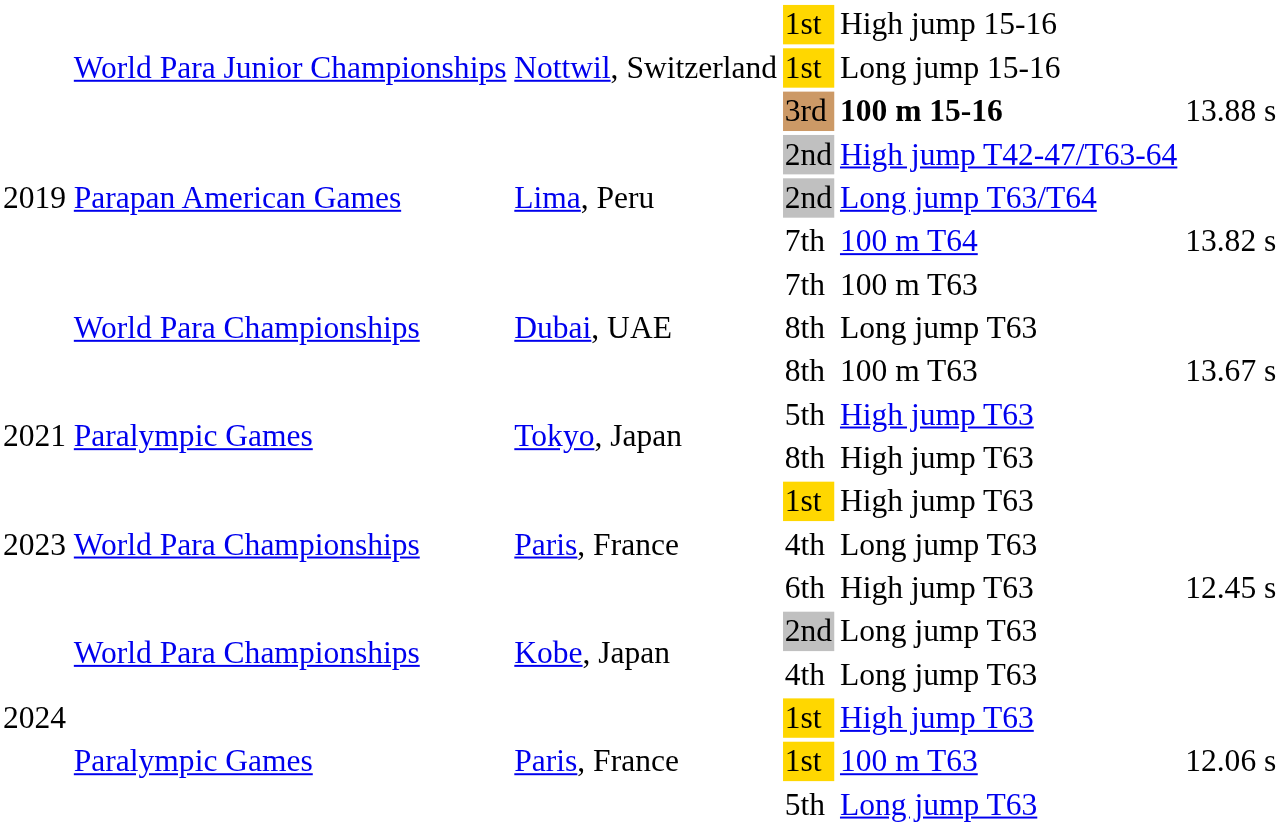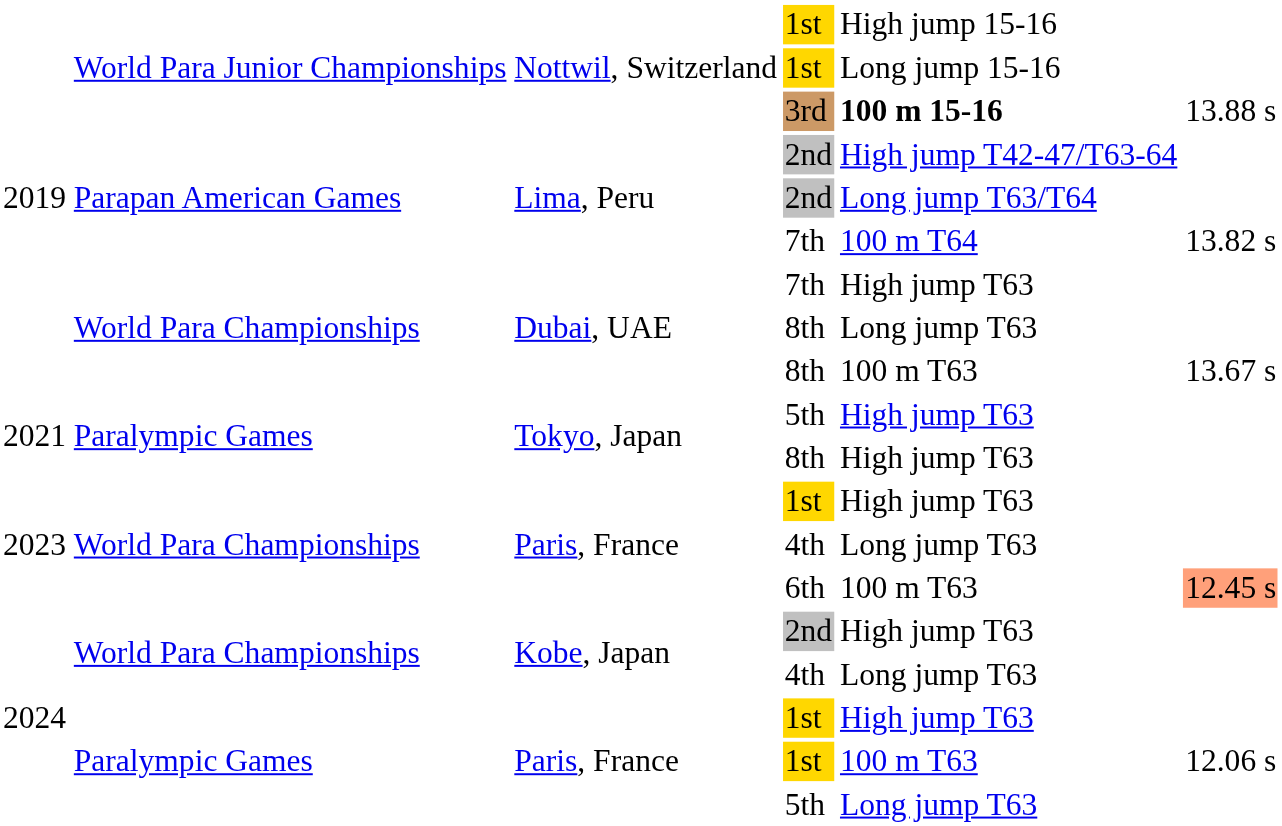Dubai, UAE / 7th | column 5: 100 m T63 -> High jump T63
6th | column 5: High jump T63 -> 100 m T63
6th | column 6: no background -> lightsalmon background
Kobe, Japan / 2nd | column 5: Long jump T63 -> High jump T63
